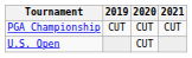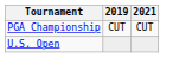- column: 2020 | CUT | CUT
